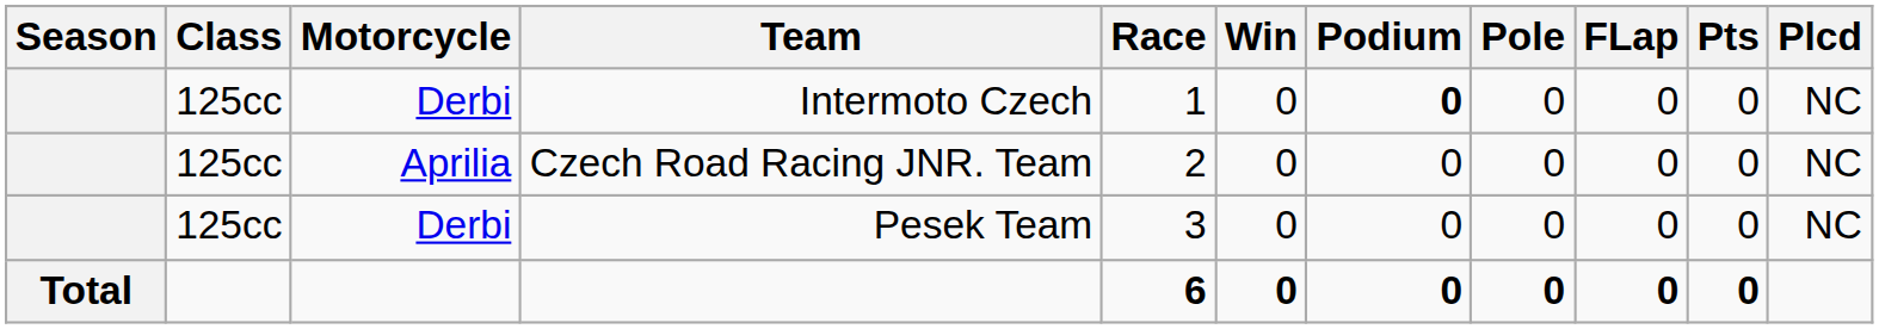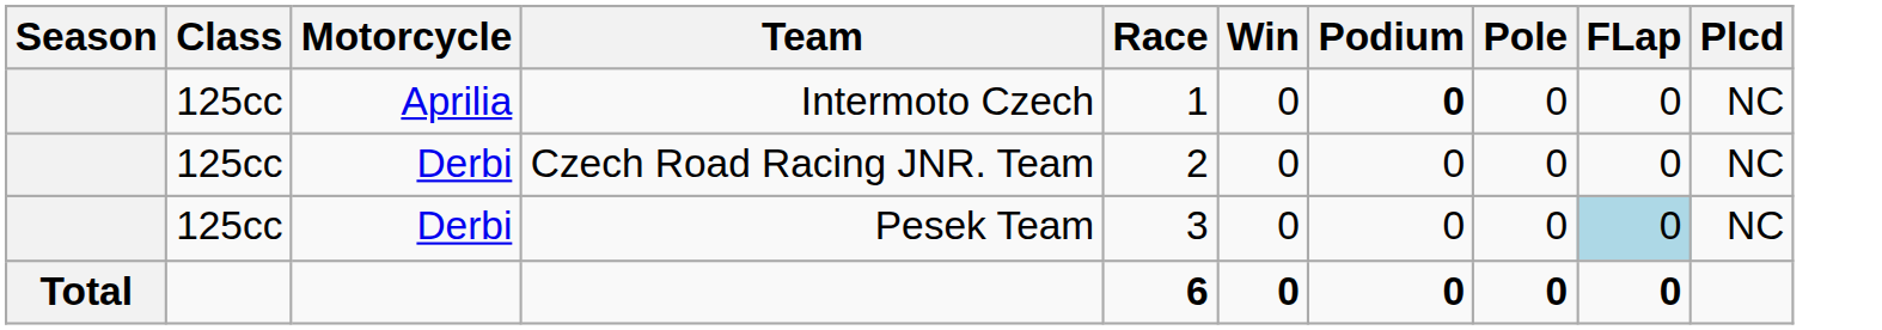- column: Pts | 0 | 0 | 0 | 0
Intermoto Czech | Motorcycle: Derbi -> Aprilia
Czech Road Racing JNR. Team | Motorcycle: Aprilia -> Derbi
Pesek Team | FLap: no background -> lightblue background
